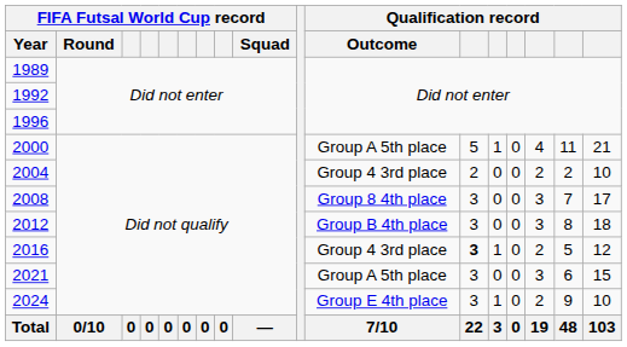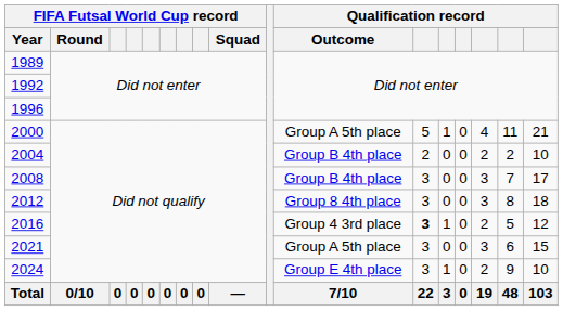2004 | Qualification record / Outcome: Group 4 3rd place -> Group B 4th place
2008 | Qualification record / Outcome: Group 8 4th place -> Group B 4th place
2012 | Qualification record / Outcome: Group B 4th place -> Group 8 4th place
